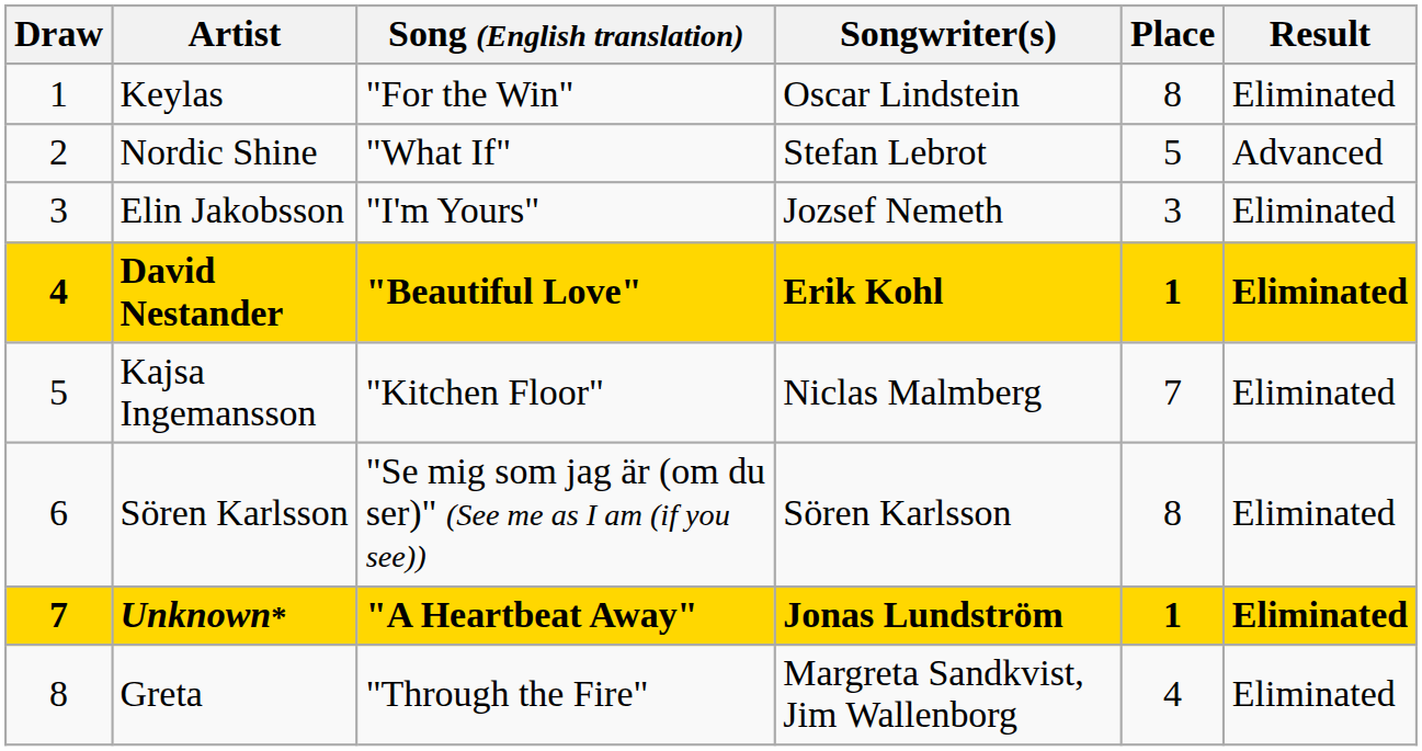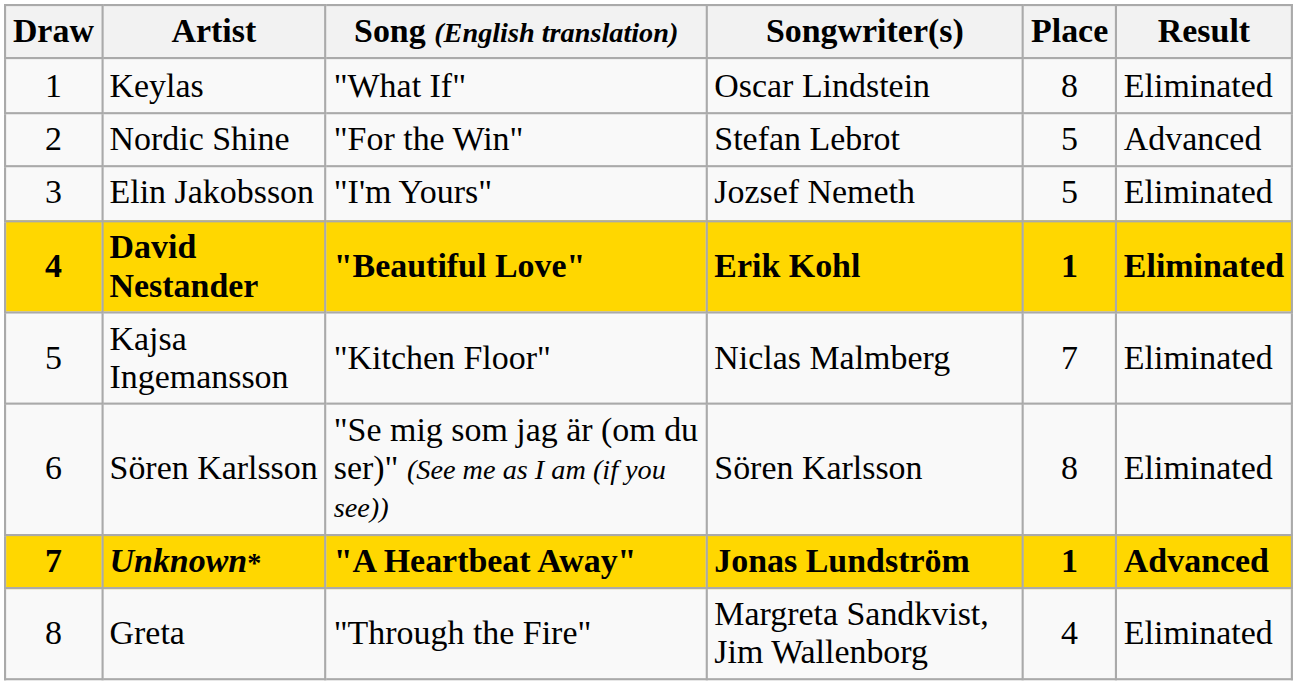Keylas | Song (English translation): "For the Win" -> "What If"
Nordic Shine | Song (English translation): "What If" -> "For the Win"
Elin Jakobsson | Place: 3 -> 5
Unknown* | Result: Eliminated -> Advanced
